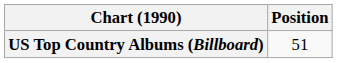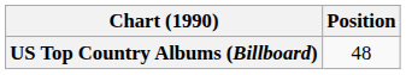US Top Country Albums (Billboard) | Position: 51 -> 48
